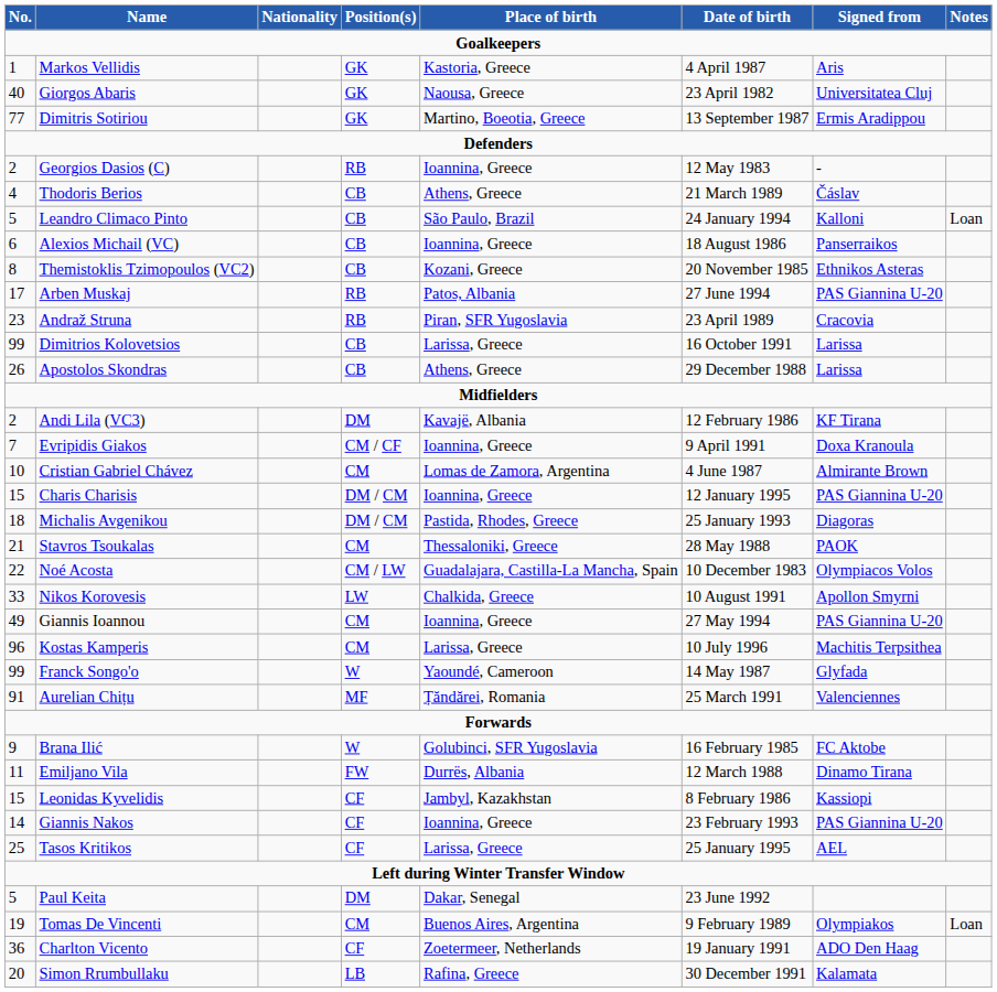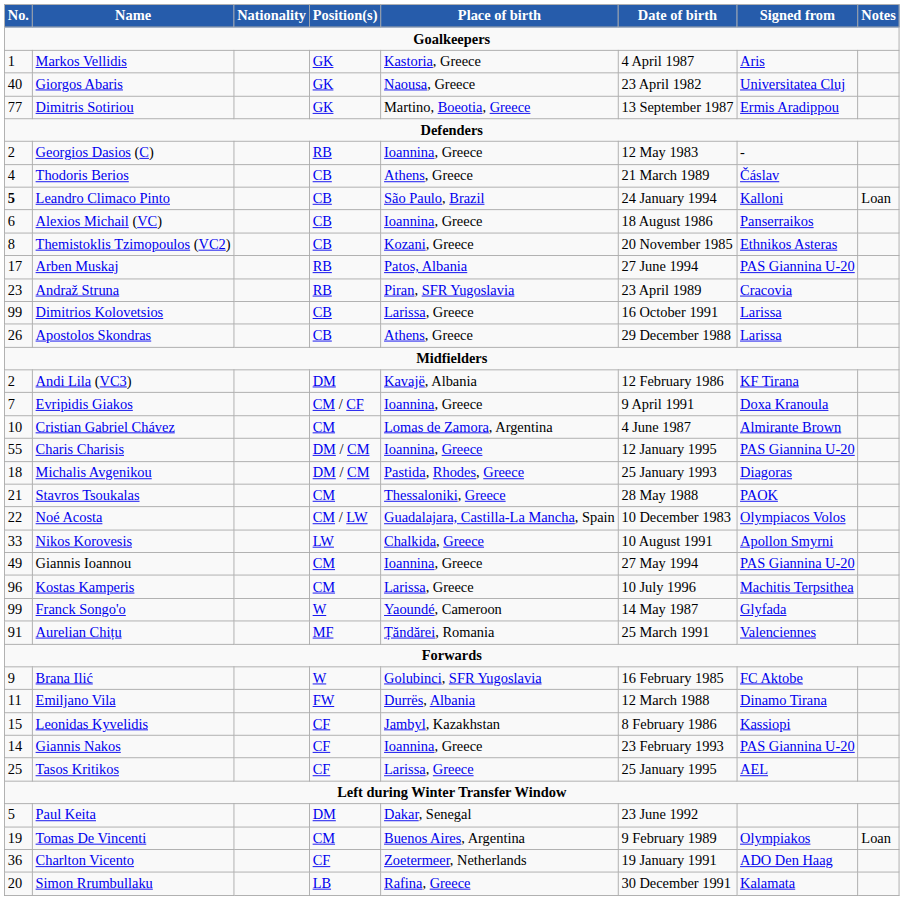Leandro Climaco Pinto | No.: normal -> bold
Charis Charisis | No.: 15 -> 55
